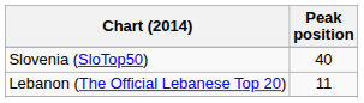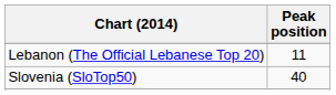rows swapped: Lebanon (The Official Lebanese Top 20) <-> Slovenia (SloTop50)
